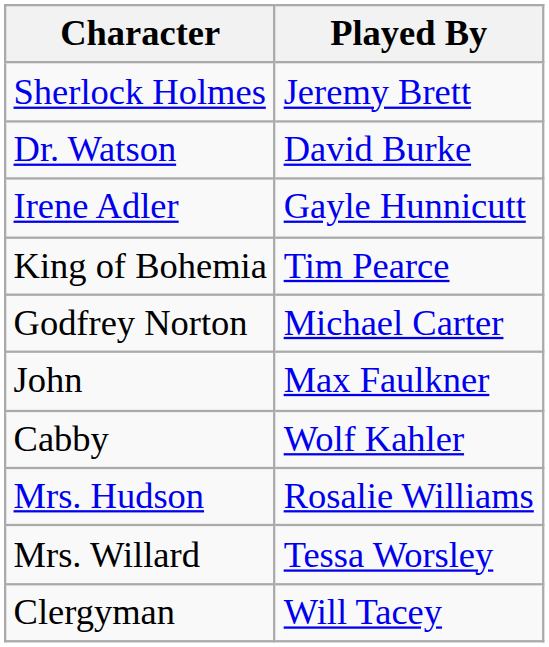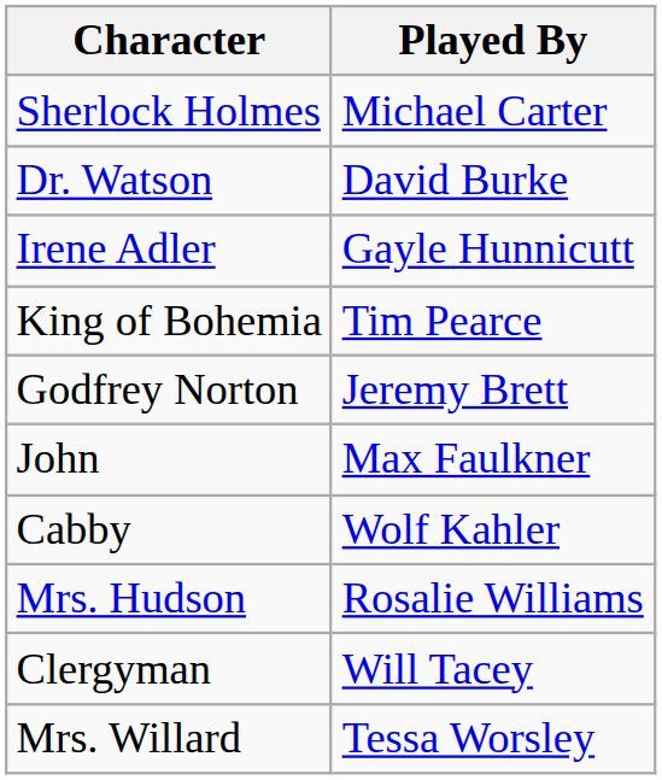Sherlock Holmes | Played By: Jeremy Brett -> Michael Carter
Godfrey Norton | Played By: Michael Carter -> Jeremy Brett
rows swapped: Mrs. Willard <-> Clergyman
